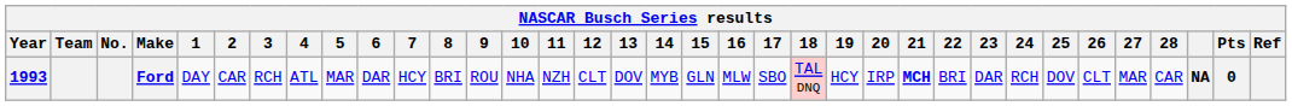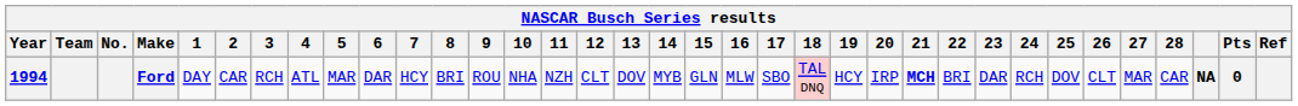Ford | Year: 1993 -> 1994
